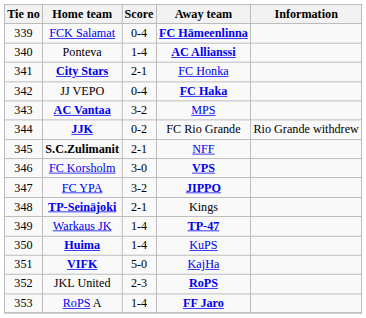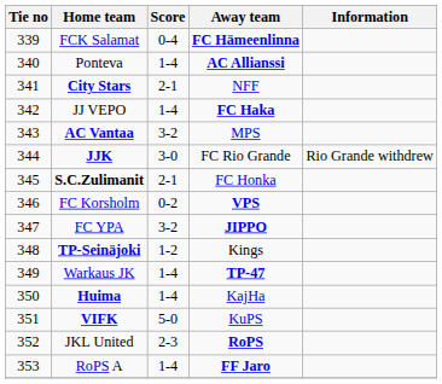City Stars | Away team: FC Honka -> NFF
JJ VEPO | Score: 0-4 -> 1-4
JJK | Score: 0-2 -> 3-0
S.C.Zulimanit | Away team: NFF -> FC Honka
FC Korsholm | Score: 3-0 -> 0-2
TP-Seinäjoki | Score: 2-1 -> 1-2
Huima | Away team: KuPS -> KajHa
VIFK | Away team: KajHa -> KuPS
